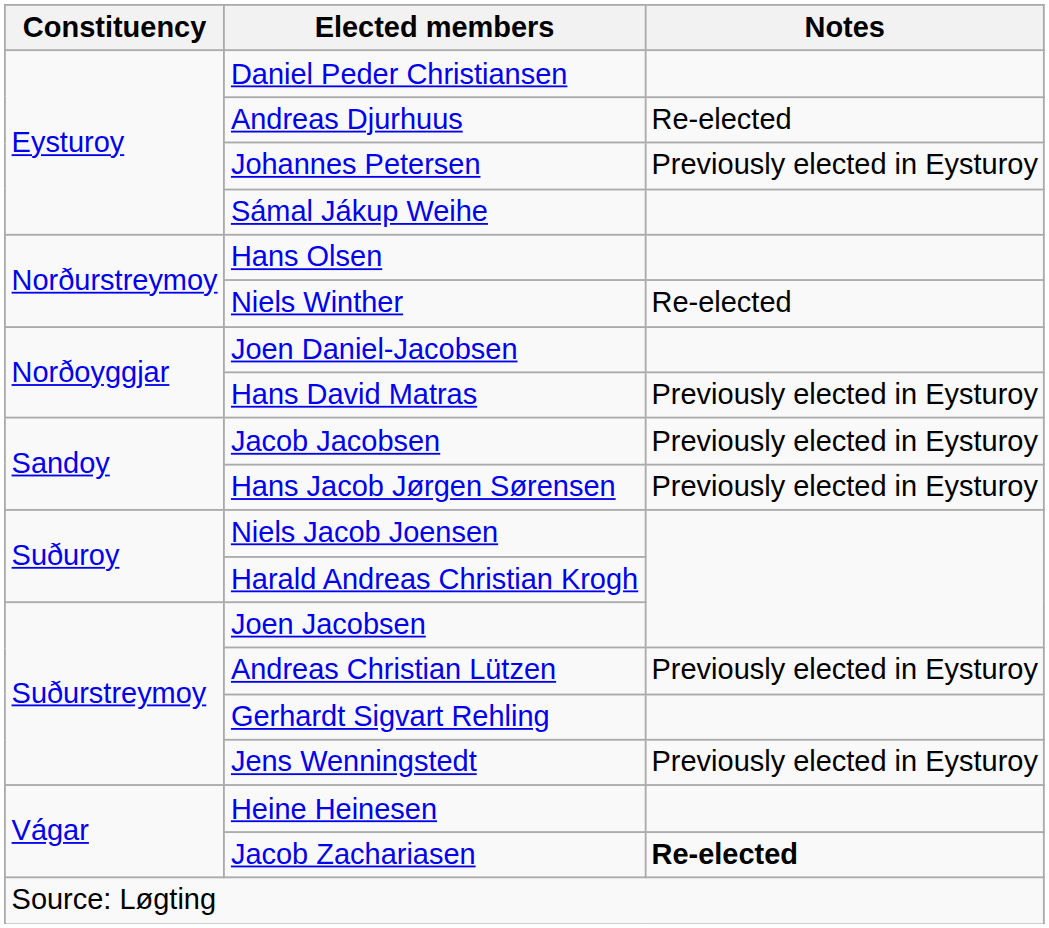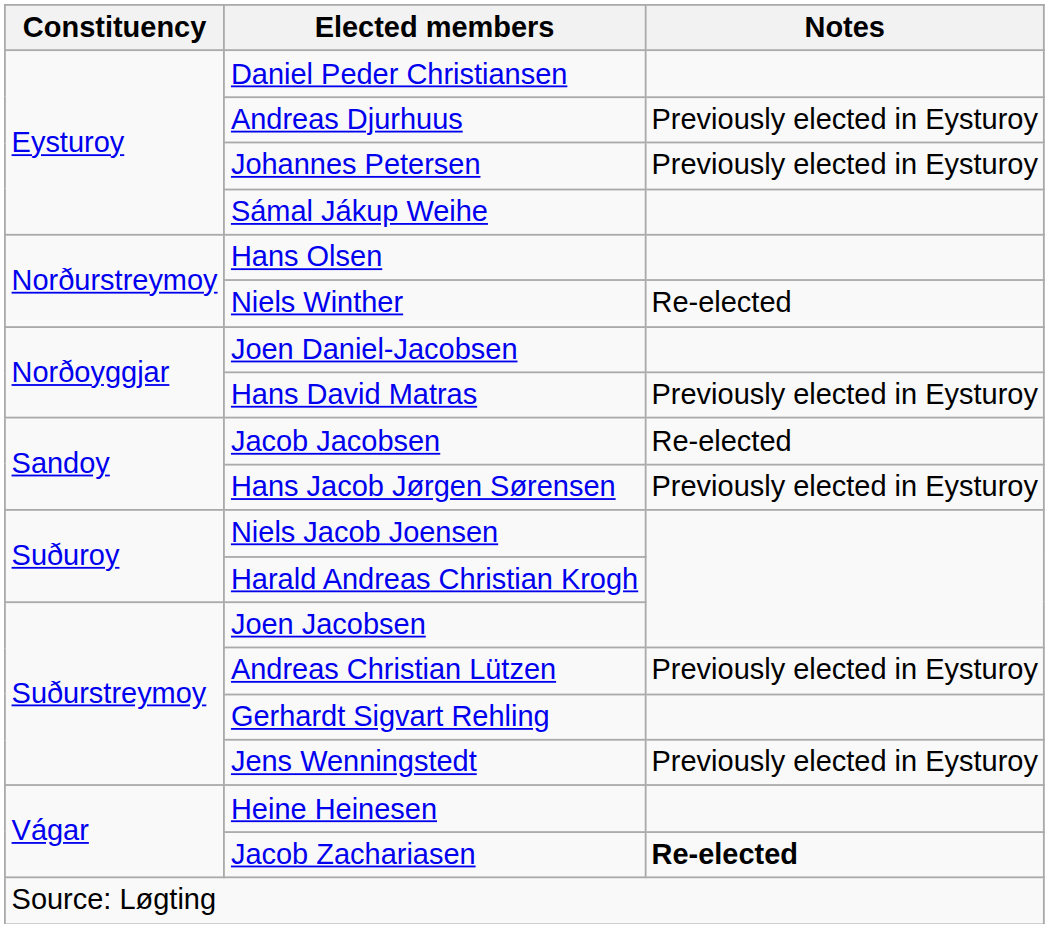Andreas Djurhuus | Notes: Re-elected -> Previously elected in Eysturoy
Jacob Jacobsen | Notes: Previously elected in Eysturoy -> Re-elected
